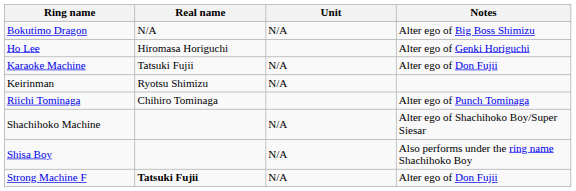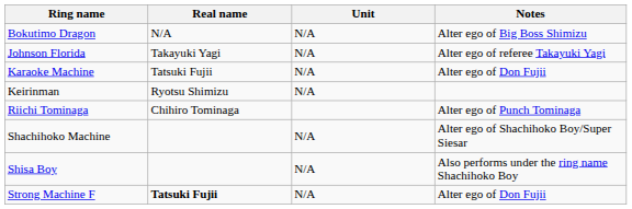- row: Ho Lee | Hiromasa Horiguchi | Alter ego of Genki Horiguchi
+ row: Johnson Florida | Takayuki Yagi | N/A | Alter ego of referee Takayuki Yagi
